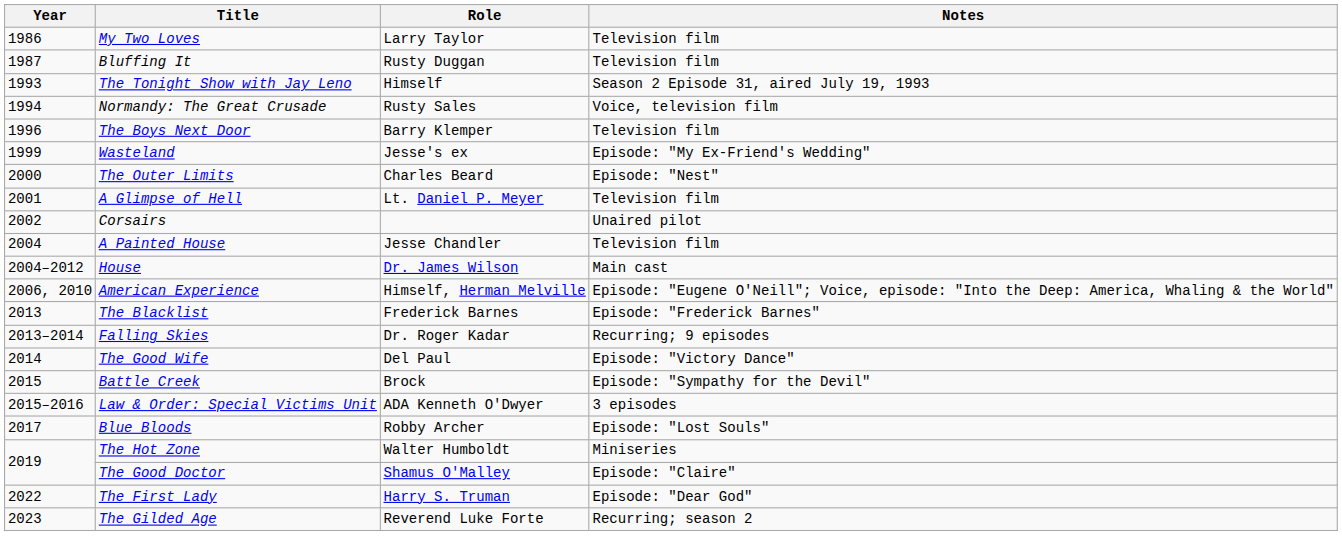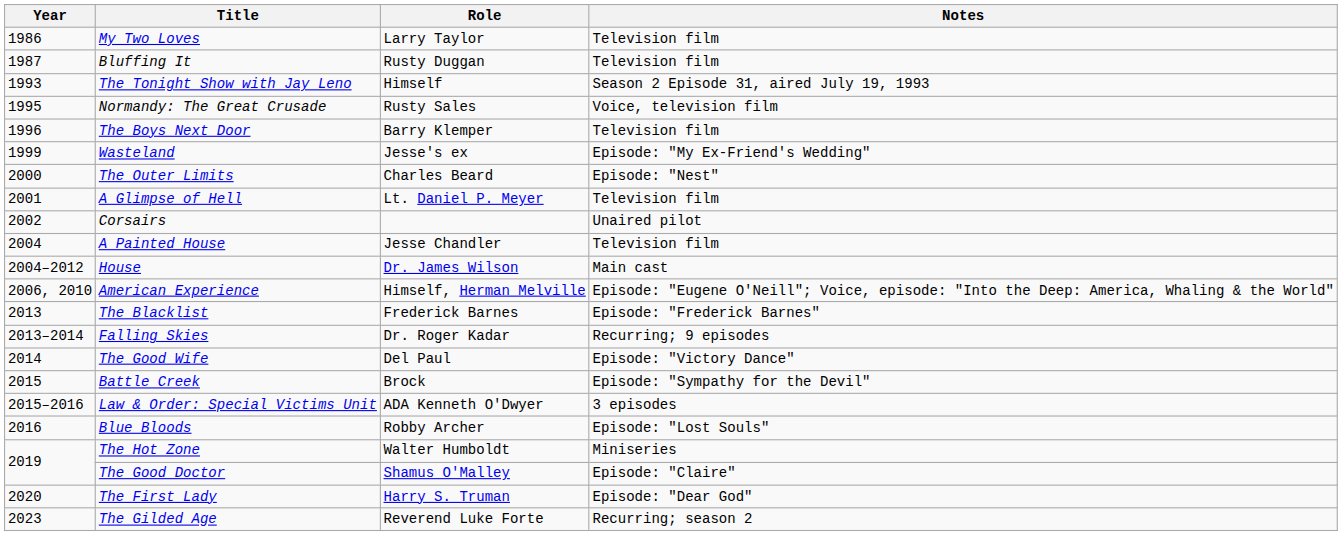Normandy: The Great Crusade | Year: 1994 -> 1995
Blue Bloods | Year: 2017 -> 2016
The First Lady | Year: 2022 -> 2020
